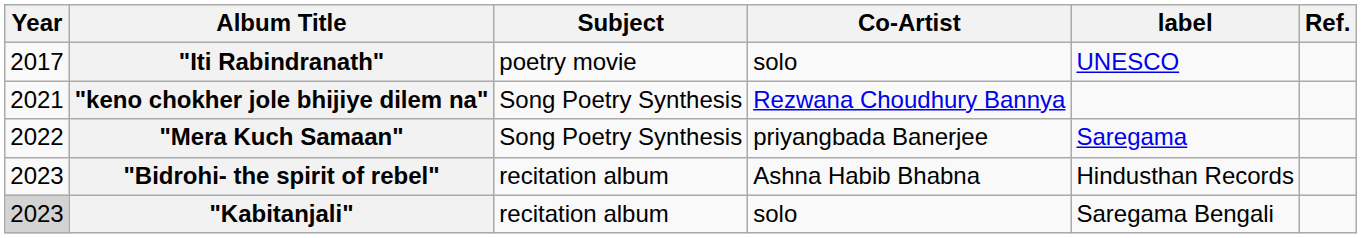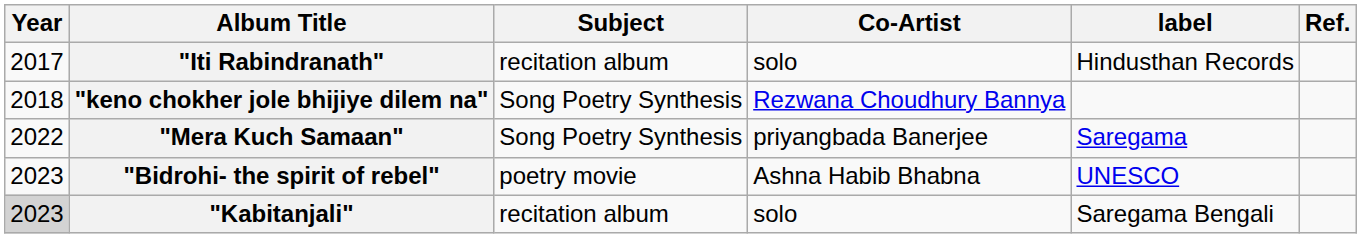"Iti Rabindranath" | Subject: poetry movie -> recitation album
"Iti Rabindranath" | label: UNESCO -> Hindusthan Records
"keno chokher jole bhijiye dilem na" | Year: 2021 -> 2018
"Bidrohi- the spirit of rebel" | Subject: recitation album -> poetry movie
"Bidrohi- the spirit of rebel" | label: Hindusthan Records -> UNESCO
